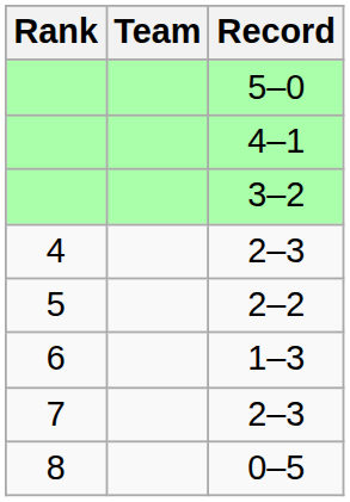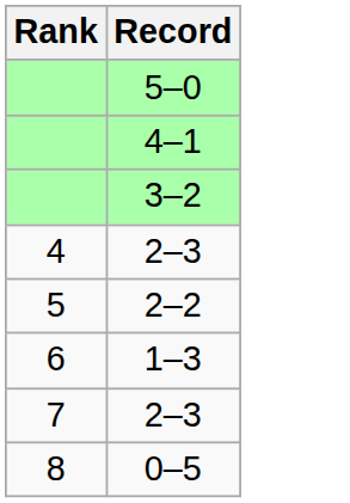- column: Team
